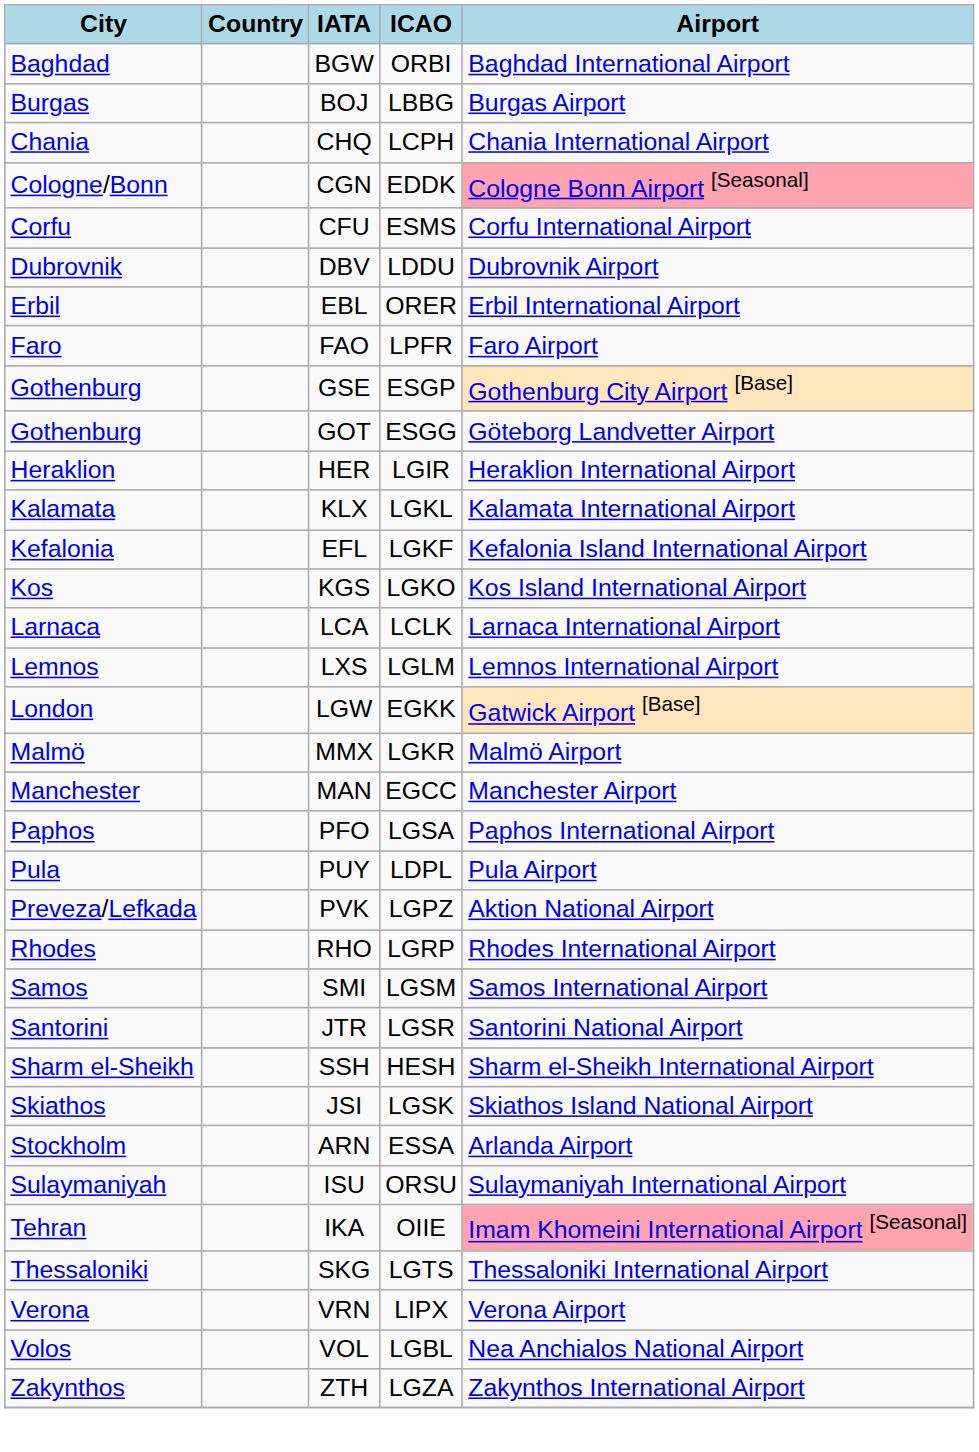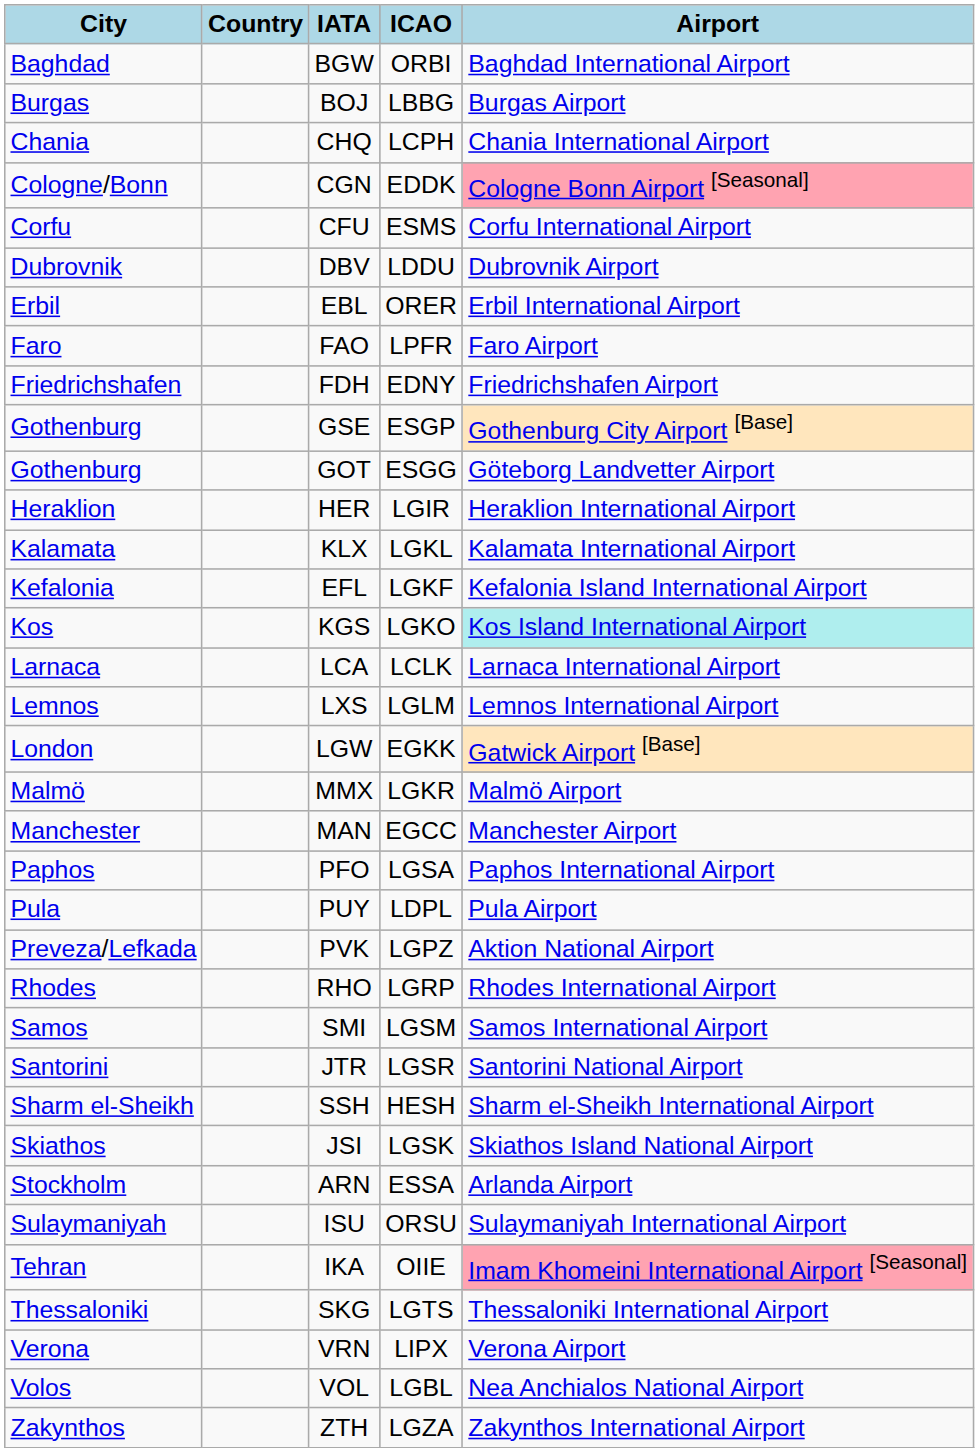+ row: Friedrichshafen | FDH | EDNY | Friedrichshafen Airport
KGS | Airport: no background -> paleturquoise background
